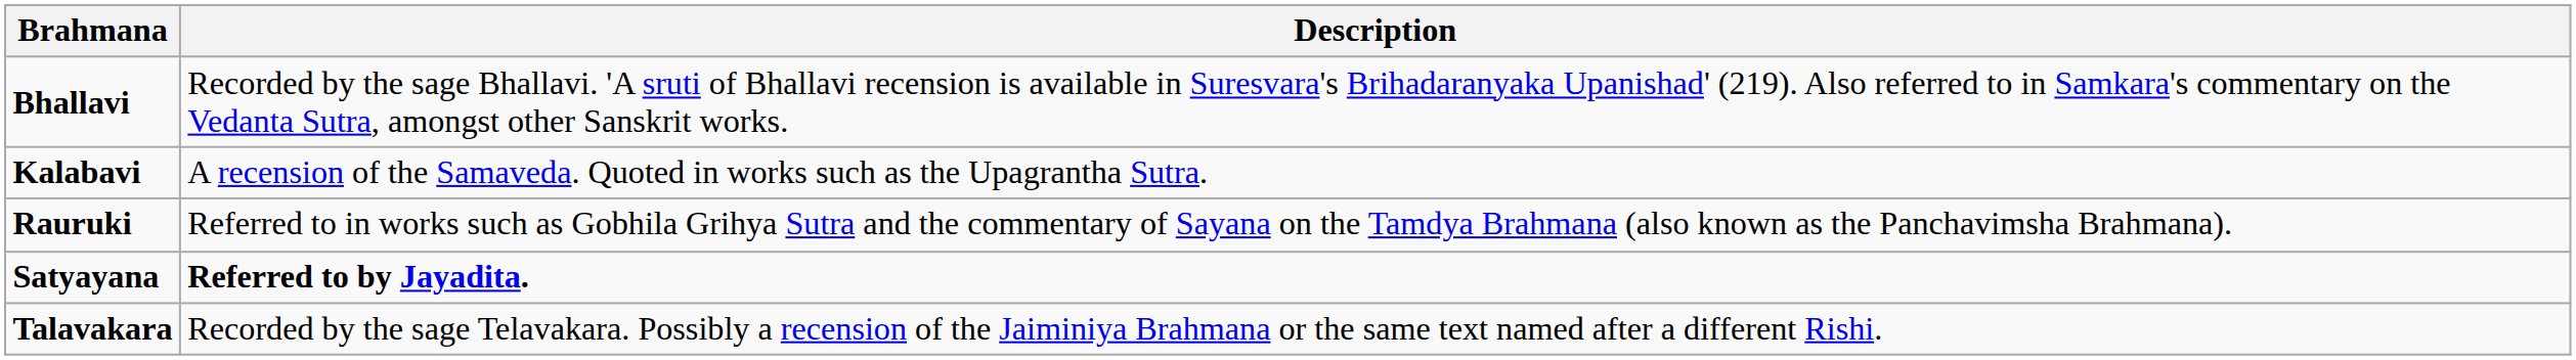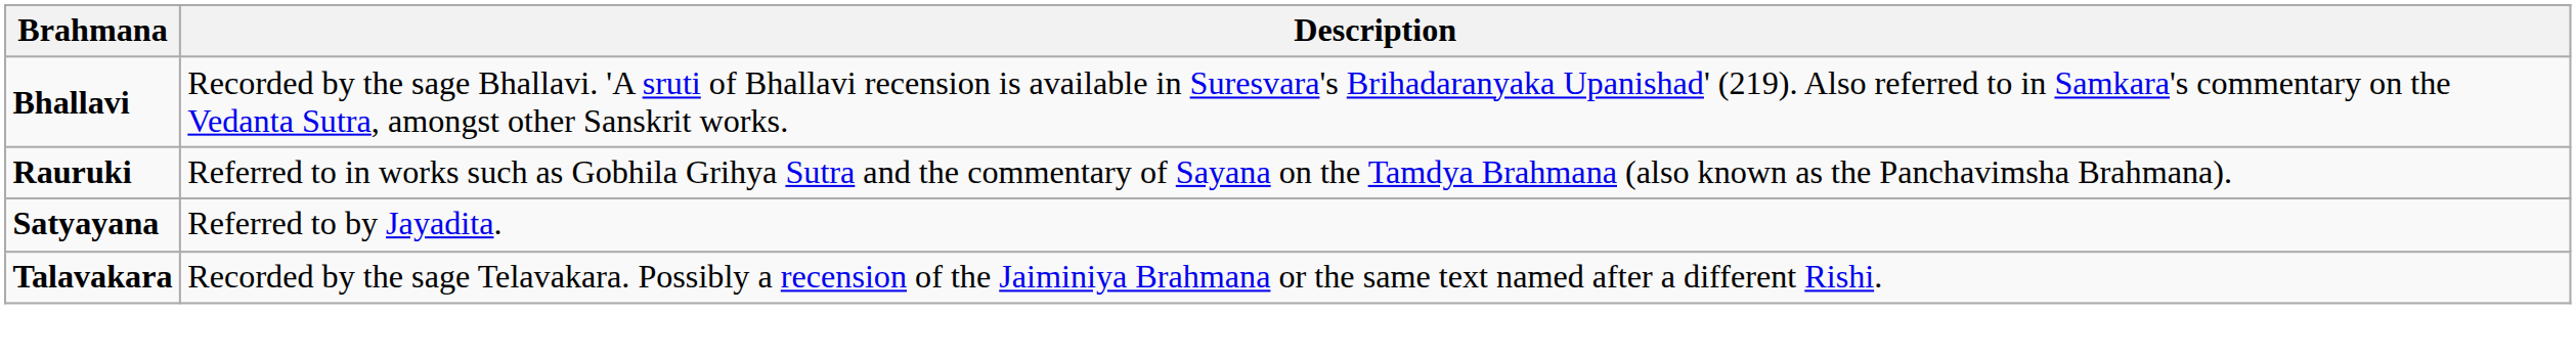- row: Kalabavi | A recension of the Samaveda. Quoted in works such as the Upagrantha Sutra.
Satyayana | Description: bold -> normal
